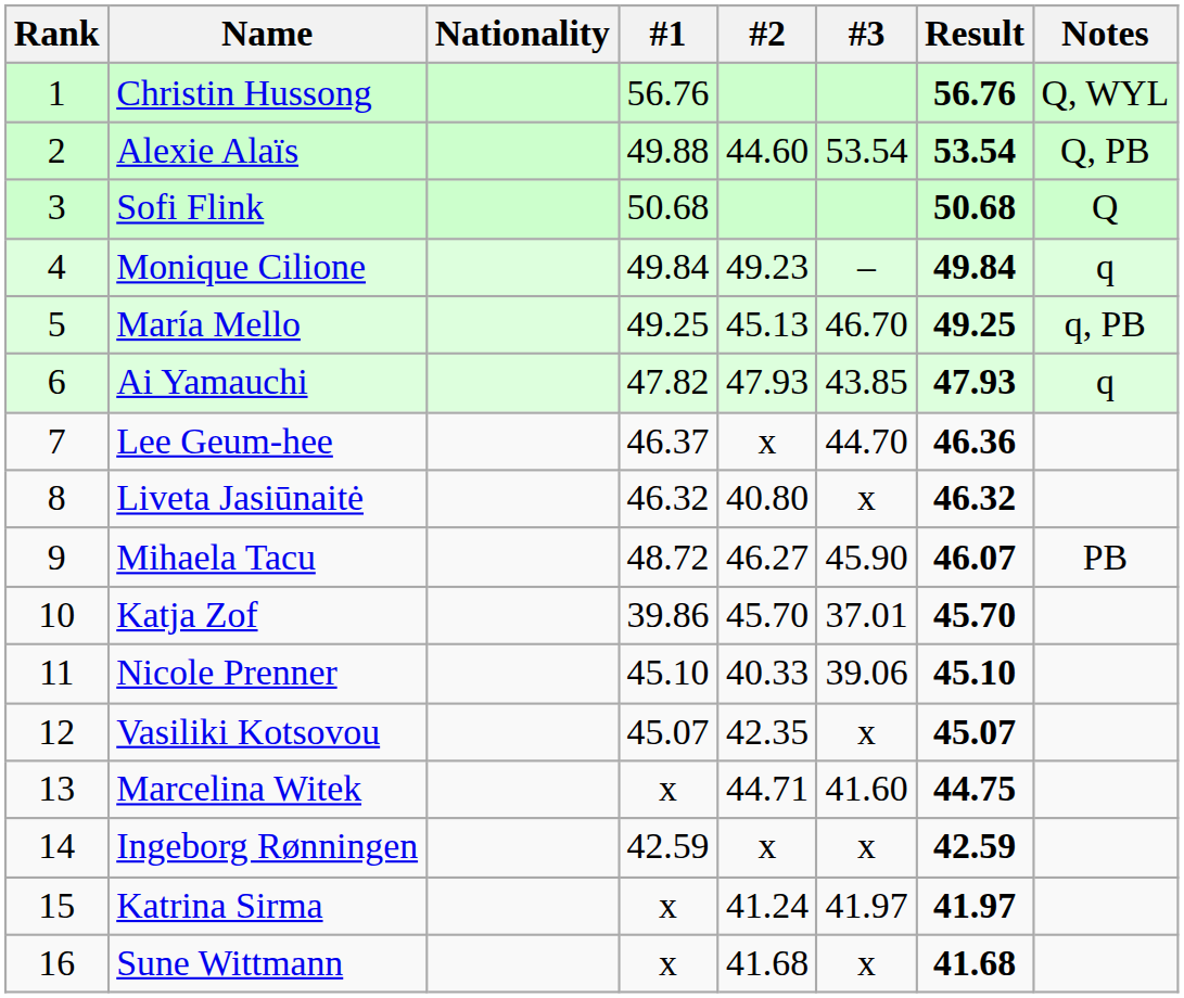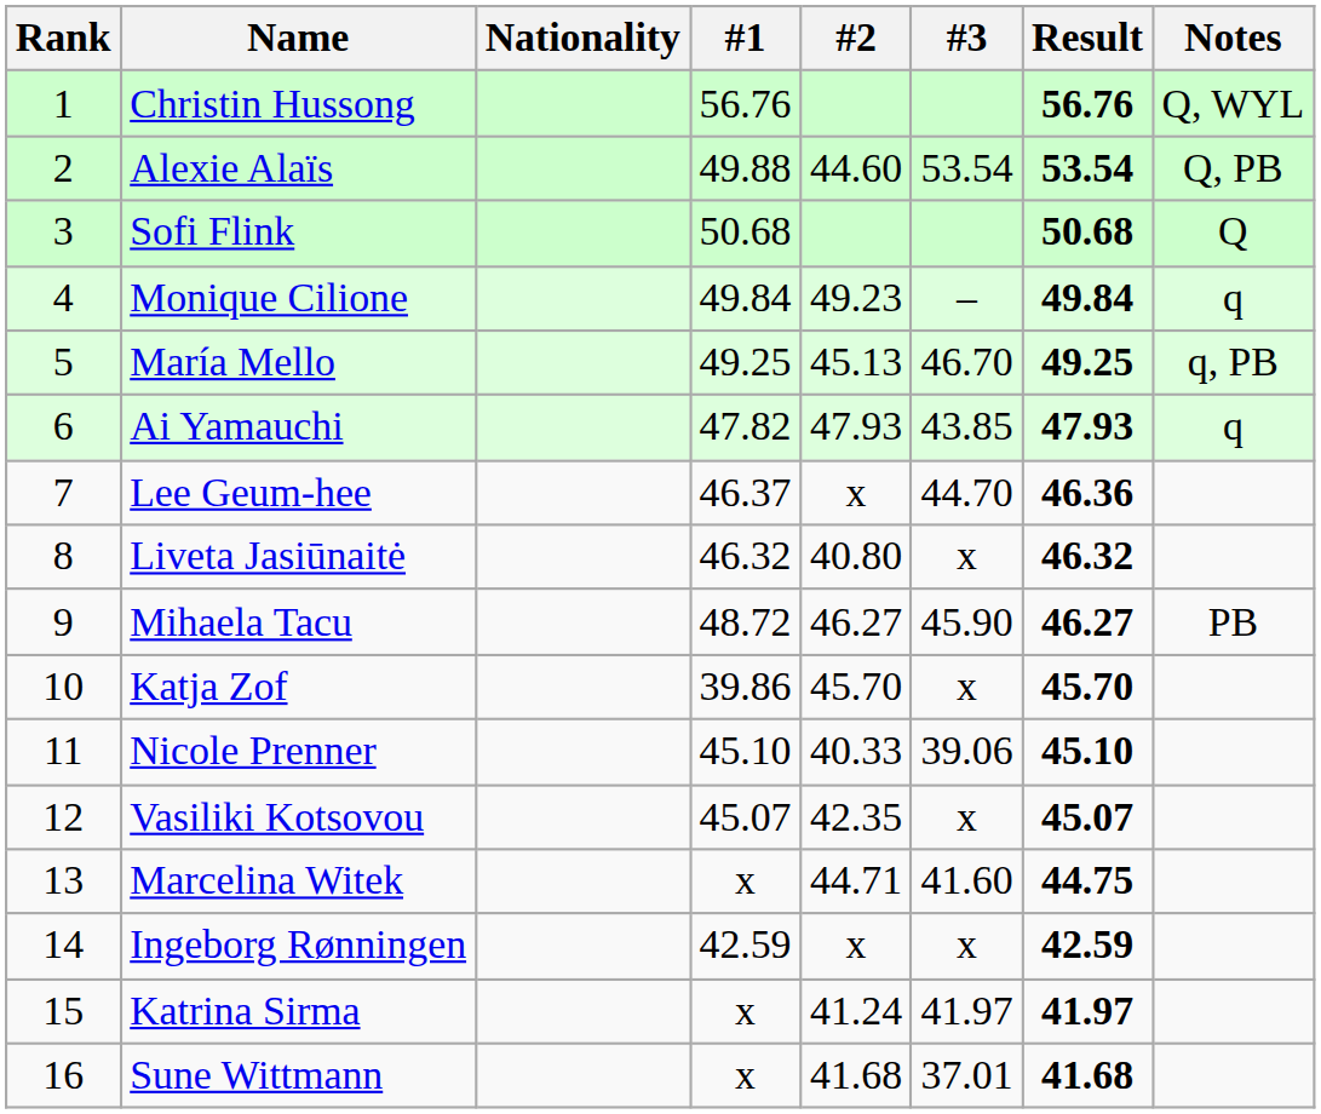Mihaela Tacu | Result: 46.07 -> 46.27
Katja Zof | #3: 37.01 -> x
Sune Wittmann | #3: x -> 37.01
